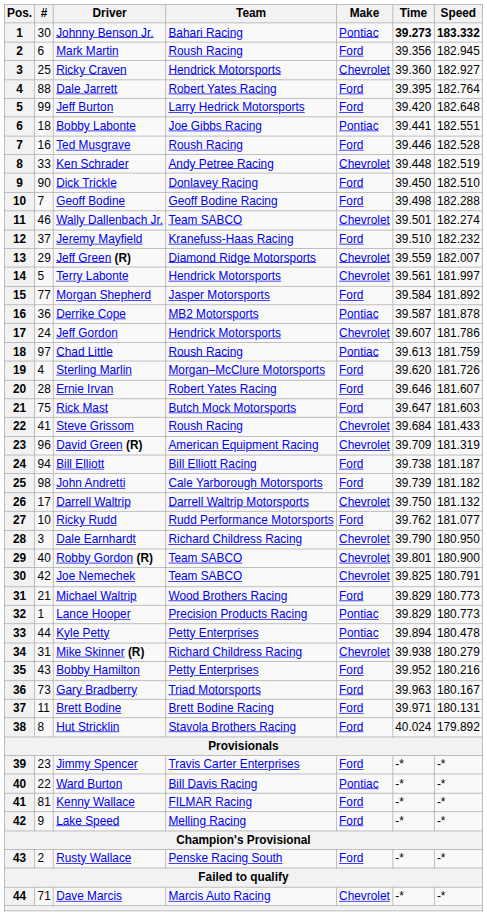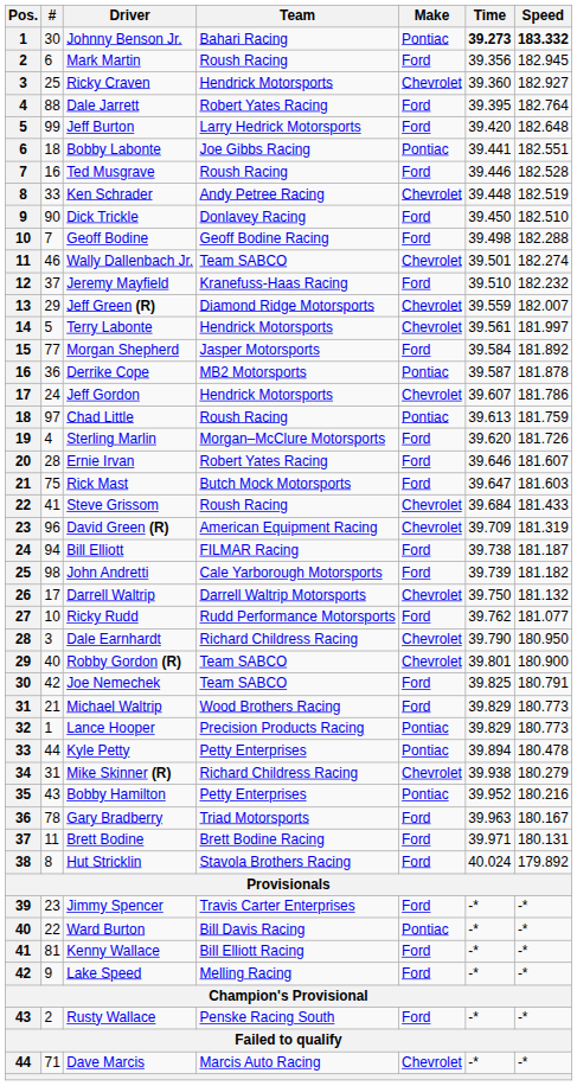Bill Elliott | Team: Bill Elliott Racing -> FILMAR Racing
Joe Nemechek | Make: Chevrolet -> Ford
Bobby Hamilton | Make: Ford -> Pontiac
Gary Bradberry | #: 73 -> 78
Kenny Wallace | Team: FILMAR Racing -> Bill Elliott Racing
